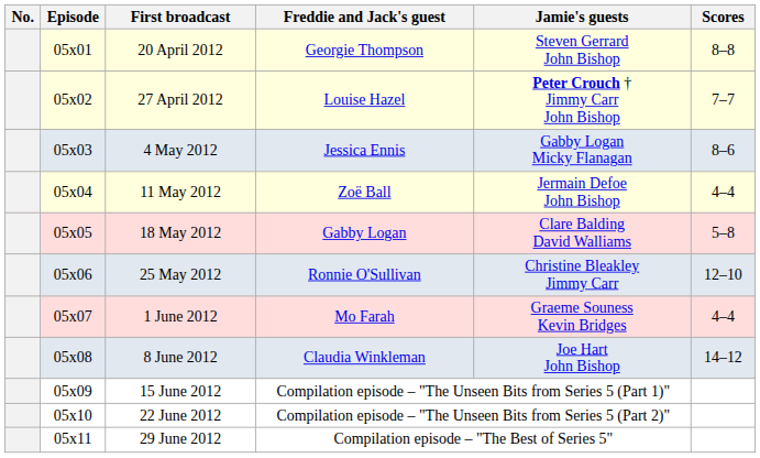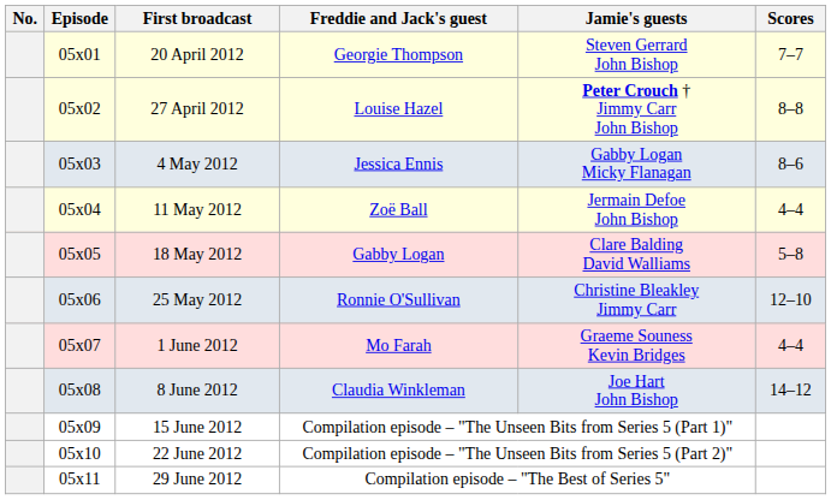20 April 2012 | Scores: 8–8 -> 7–7
27 April 2012 | Scores: 7–7 -> 8–8
